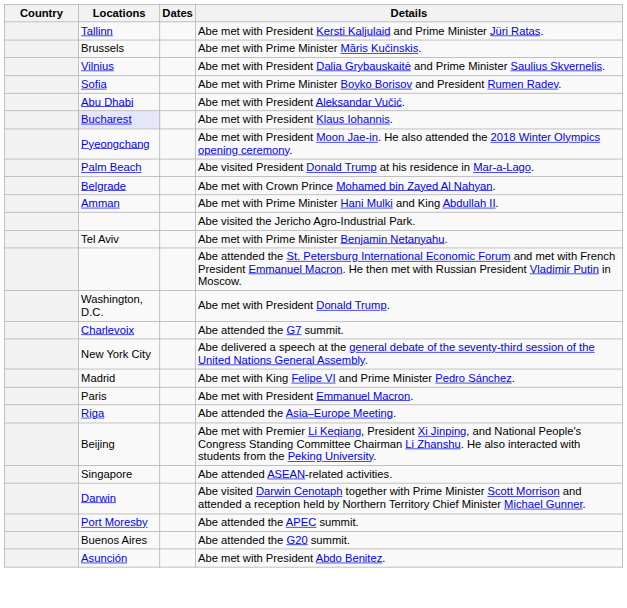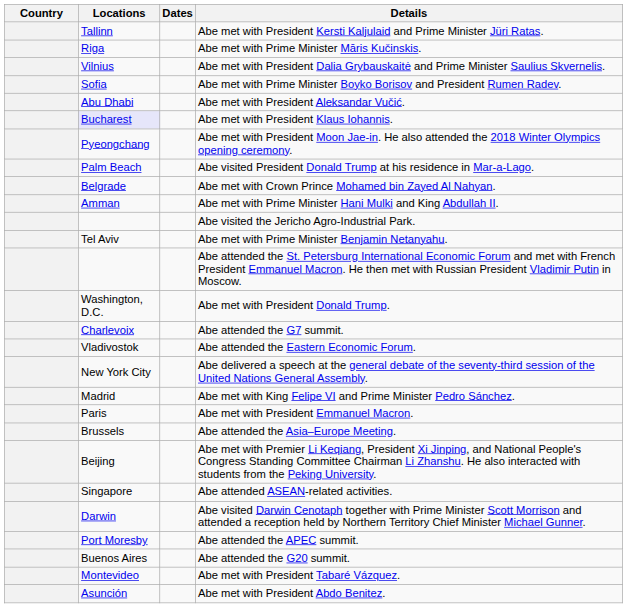Abe met with Prime Minister Māris Kučinskis. | Locations: Brussels -> Riga
+ row: Vladivostok | Abe attended the Eastern Economic Forum.
Abe attended the Asia–Europe Meeting. | Locations: Riga -> Brussels
+ row: Montevideo | Abe met with President Tabaré Vázquez.
